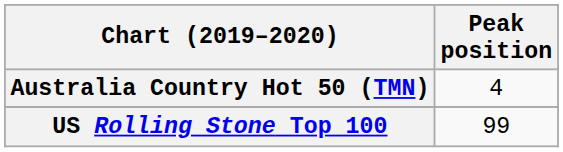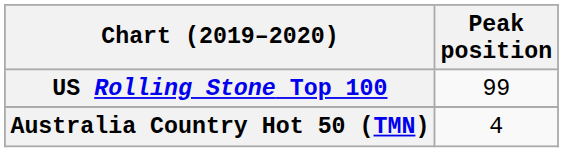rows swapped: Australia Country Hot 50 (TMN) <-> US Rolling Stone Top 100
